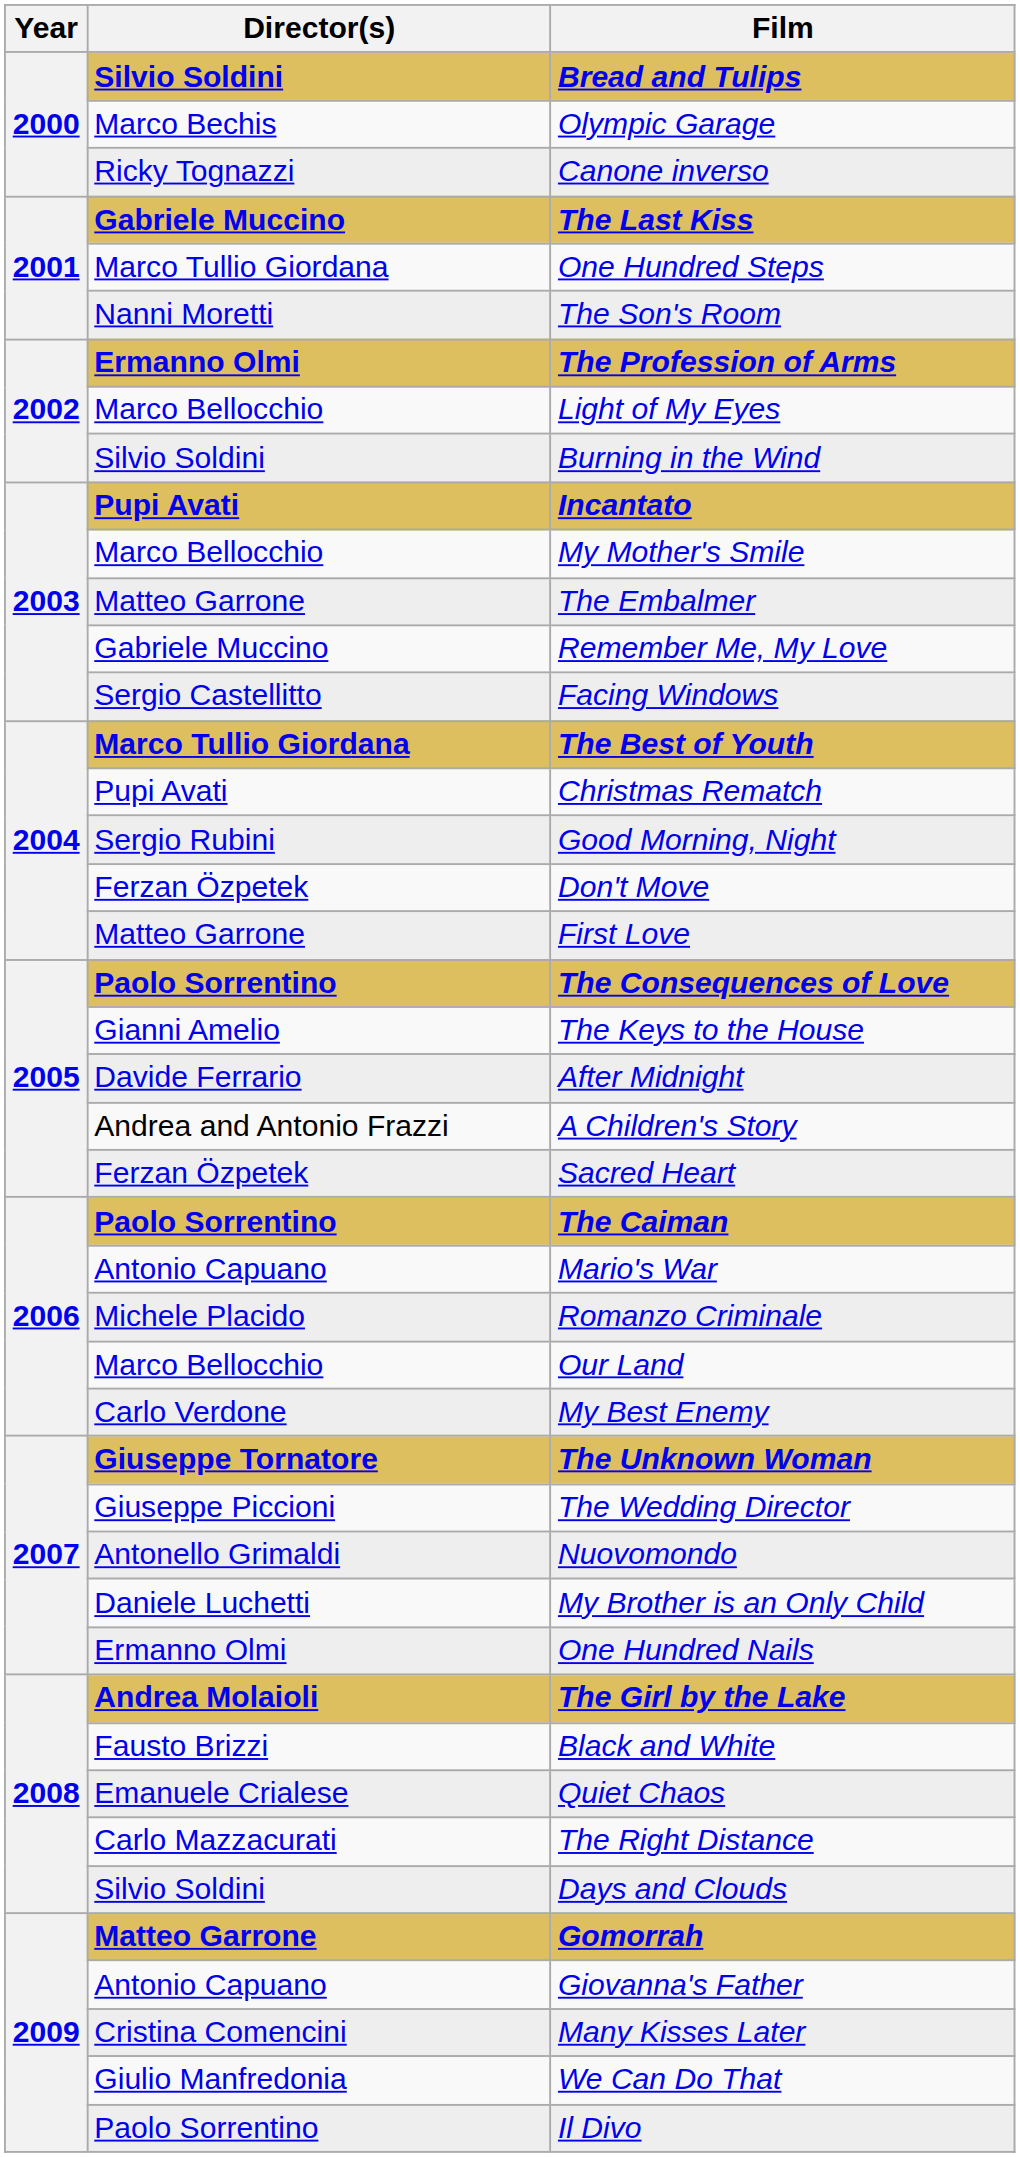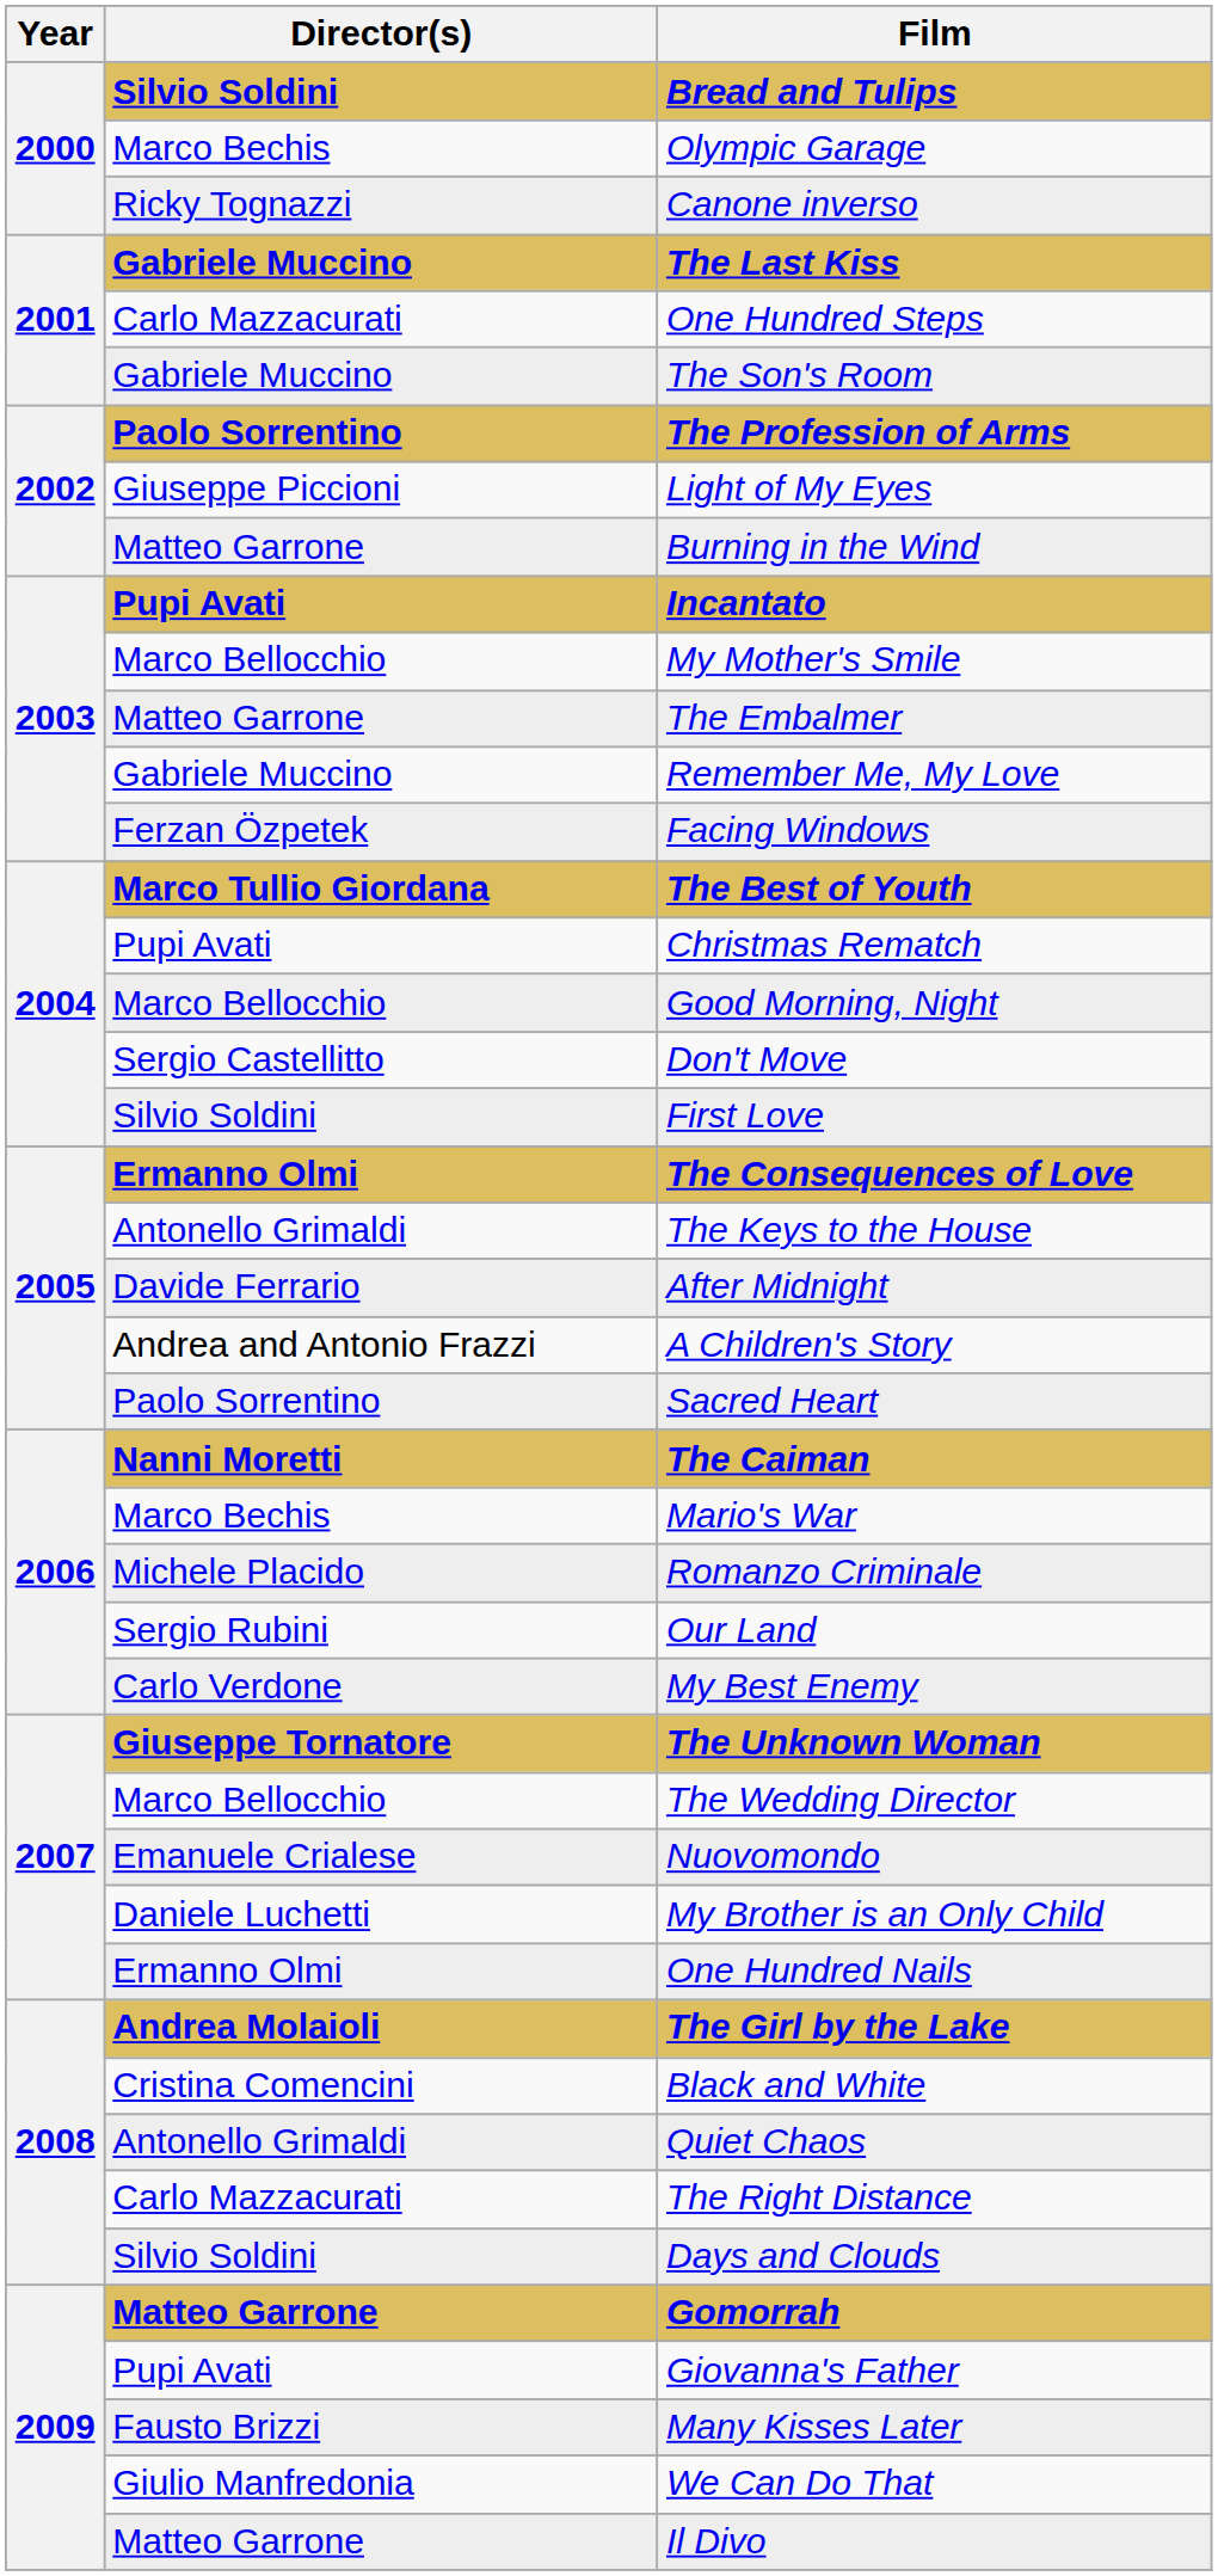One Hundred Steps | Director(s): Marco Tullio Giordana -> Carlo Mazzacurati
The Son's Room | Director(s): Nanni Moretti -> Gabriele Muccino
The Profession of Arms | Director(s): Ermanno Olmi -> Paolo Sorrentino
Light of My Eyes | Director(s): Marco Bellocchio -> Giuseppe Piccioni
Burning in the Wind | Director(s): Silvio Soldini -> Matteo Garrone
Facing Windows | Director(s): Sergio Castellitto -> Ferzan Özpetek
Good Morning, Night | Director(s): Sergio Rubini -> Marco Bellocchio
Don't Move | Director(s): Ferzan Özpetek -> Sergio Castellitto
First Love | Director(s): Matteo Garrone -> Silvio Soldini
The Consequences of Love | Director(s): Paolo Sorrentino -> Ermanno Olmi
The Keys to the House | Director(s): Gianni Amelio -> Antonello Grimaldi
Sacred Heart | Director(s): Ferzan Özpetek -> Paolo Sorrentino
The Caiman | Director(s): Paolo Sorrentino -> Nanni Moretti
Mario's War | Director(s): Antonio Capuano -> Marco Bechis
Our Land | Director(s): Marco Bellocchio -> Sergio Rubini
The Wedding Director | Director(s): Giuseppe Piccioni -> Marco Bellocchio
Nuovomondo | Director(s): Antonello Grimaldi -> Emanuele Crialese
Black and White | Director(s): Fausto Brizzi -> Cristina Comencini
Quiet Chaos | Director(s): Emanuele Crialese -> Antonello Grimaldi
Giovanna's Father | Director(s): Antonio Capuano -> Pupi Avati
Many Kisses Later | Director(s): Cristina Comencini -> Fausto Brizzi
Il Divo | Director(s): Paolo Sorrentino -> Matteo Garrone
